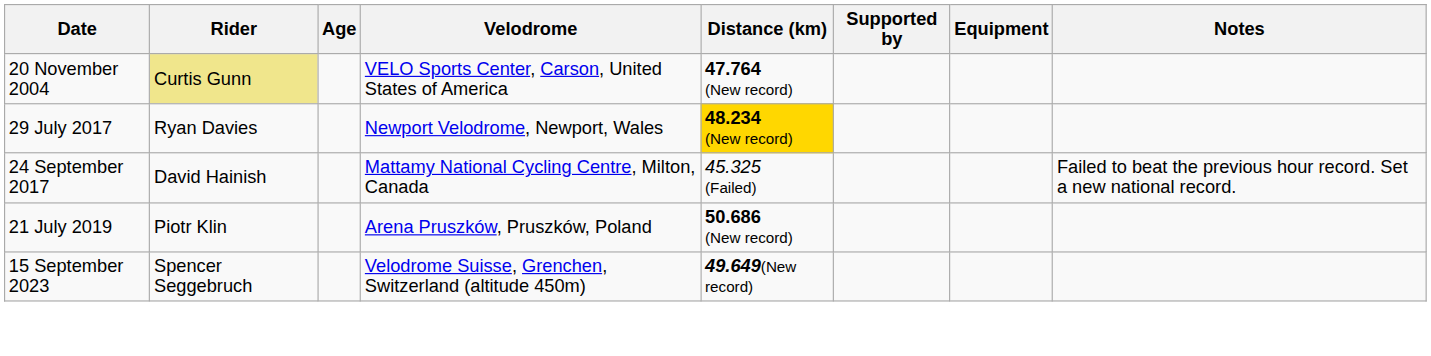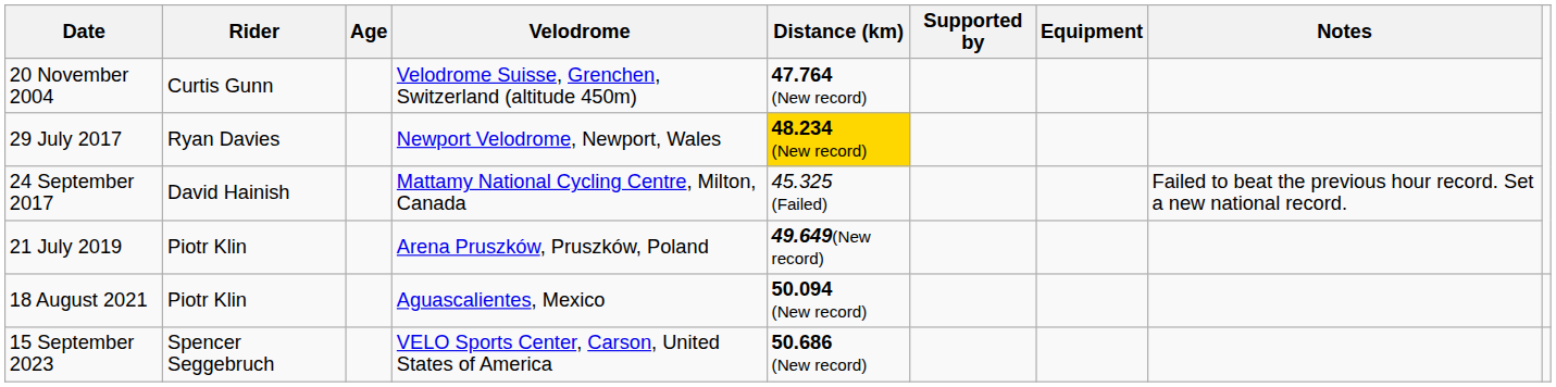20 November 2004 | Rider: khaki background -> no background
20 November 2004 | Velodrome: VELO Sports Center, Carson, United States of America -> Velodrome Suisse, Grenchen, Switzerland (altitude 450m)
21 July 2019 | Distance (km): 50.686 (New record) -> 49.649(New record)
+ row: 18 August 2021 | Piotr Klin | Aguascalientes, Mexico | 50.094 (New record)
15 September 2023 | Velodrome: Velodrome Suisse, Grenchen, Switzerland (altitude 450m) -> VELO Sports Center, Carson, United States of America
15 September 2023 | Distance (km): 49.649(New record) -> 50.686 (New record)
